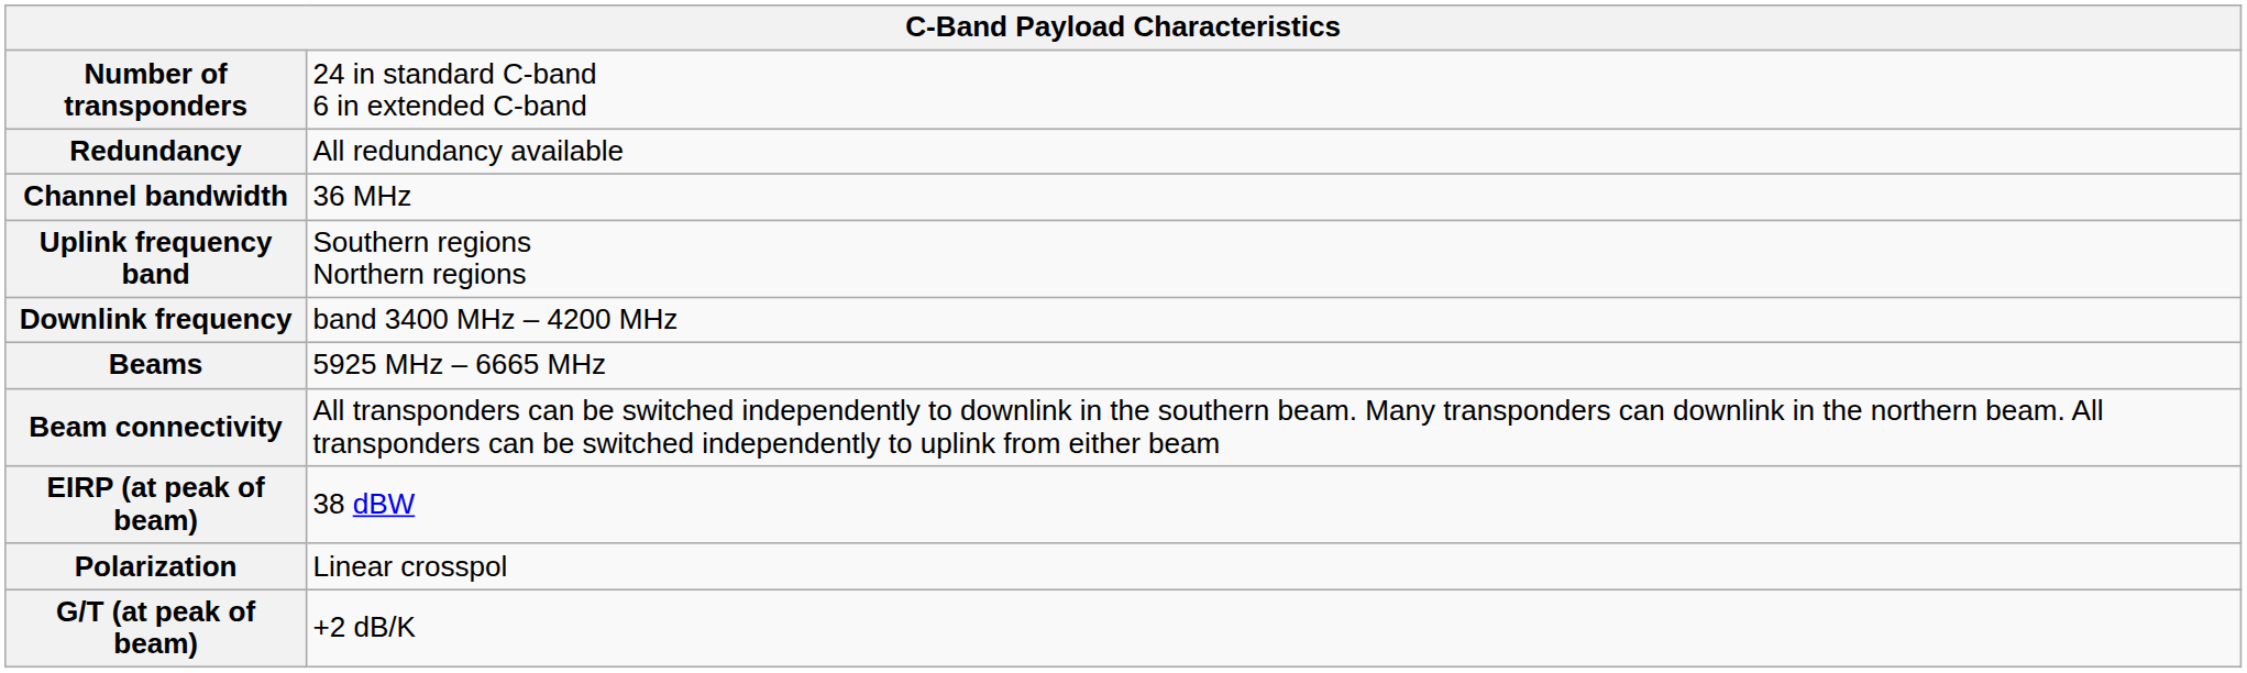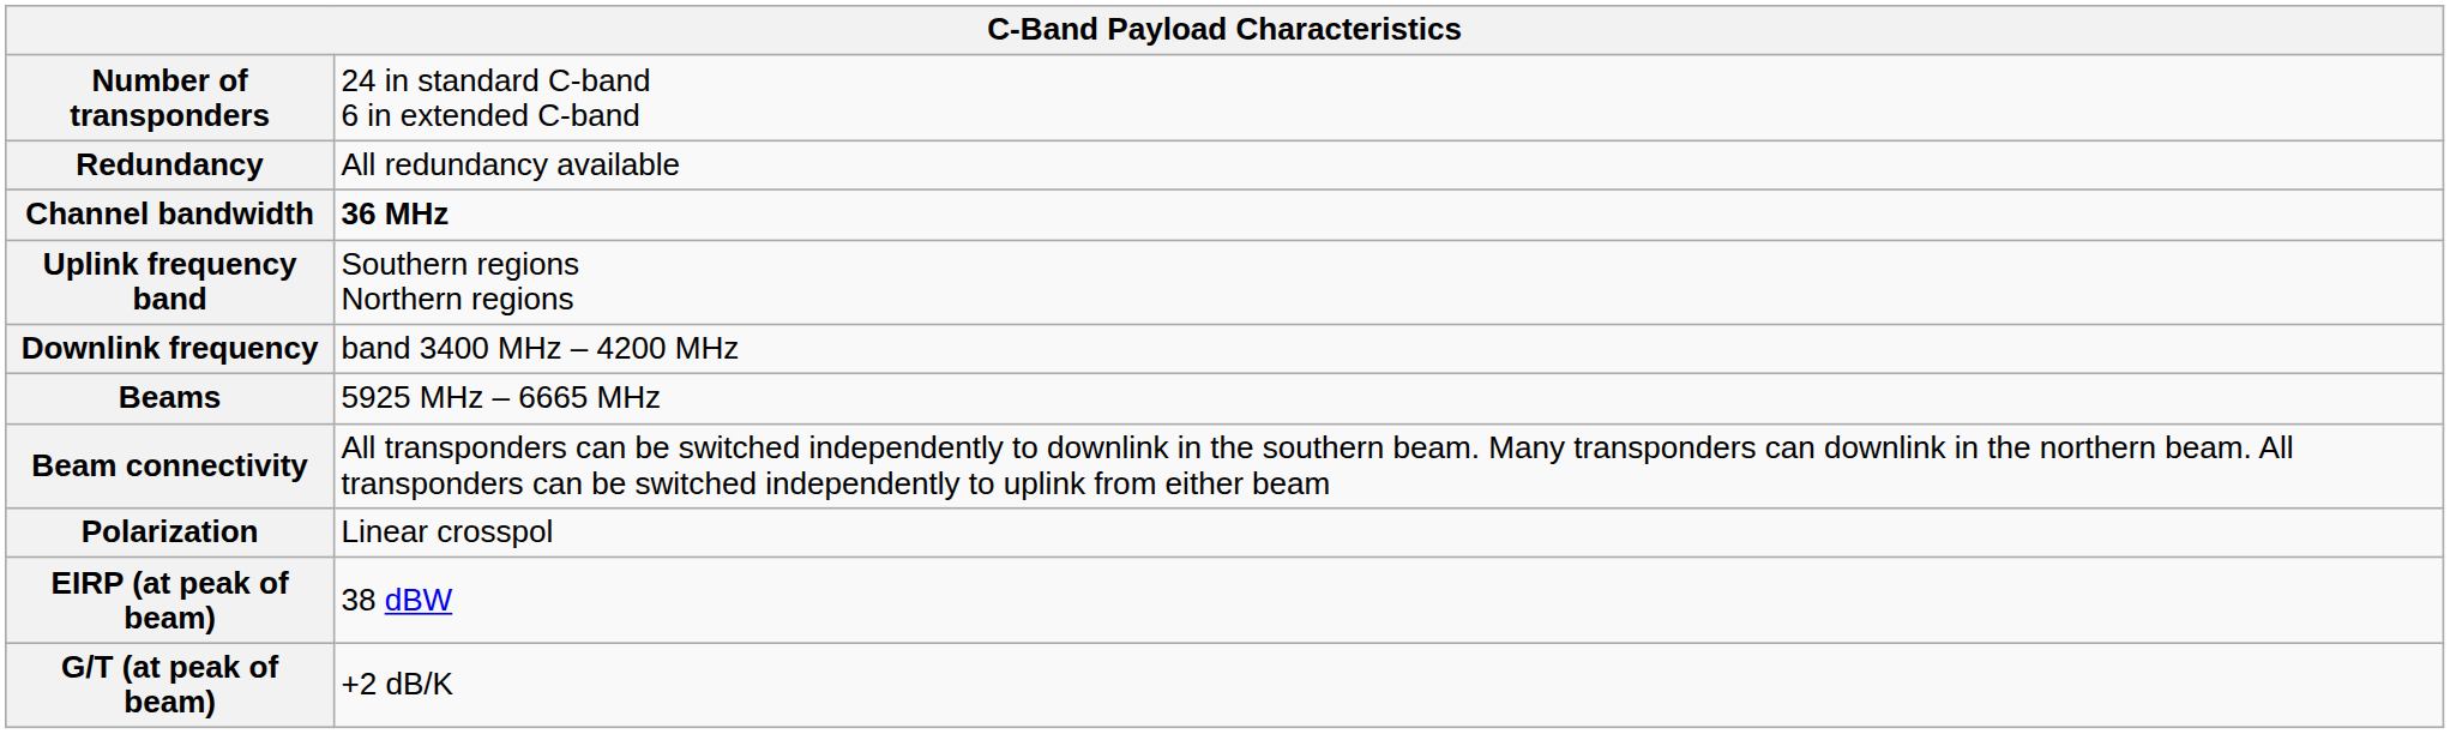Channel bandwidth | column 2: normal -> bold
rows swapped: Polarization <-> EIRP (at peak of beam)
